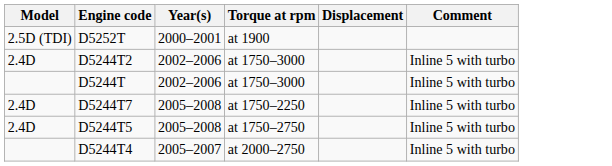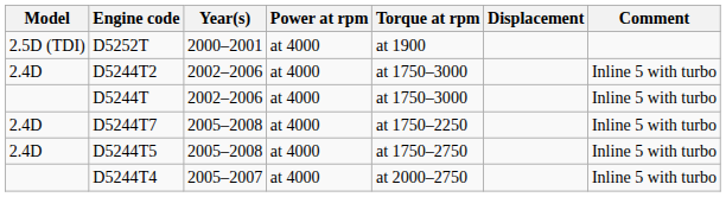+ column: Power at rpm | at 4000 | at 4000 | at 4000 | at 4000 | at 4000 | at 4000
